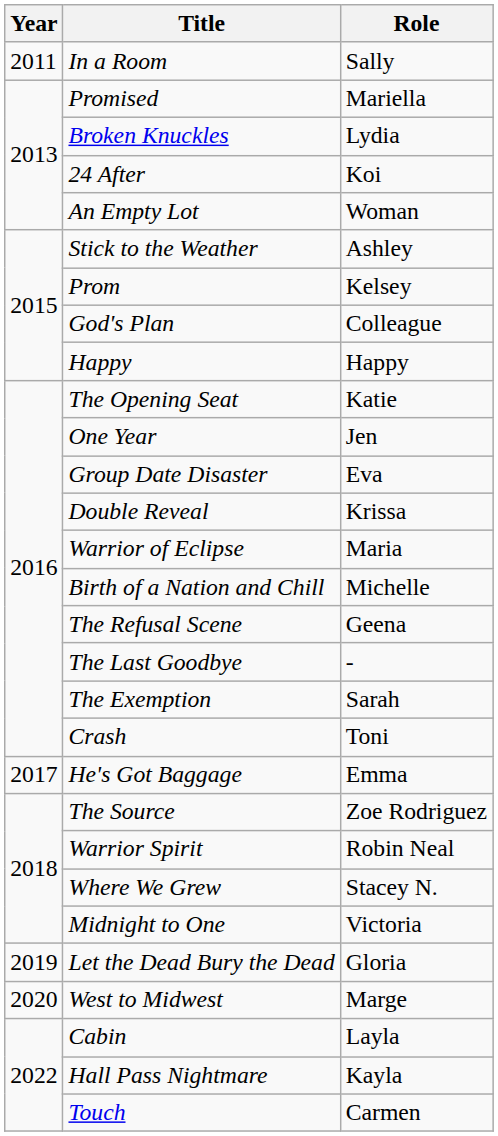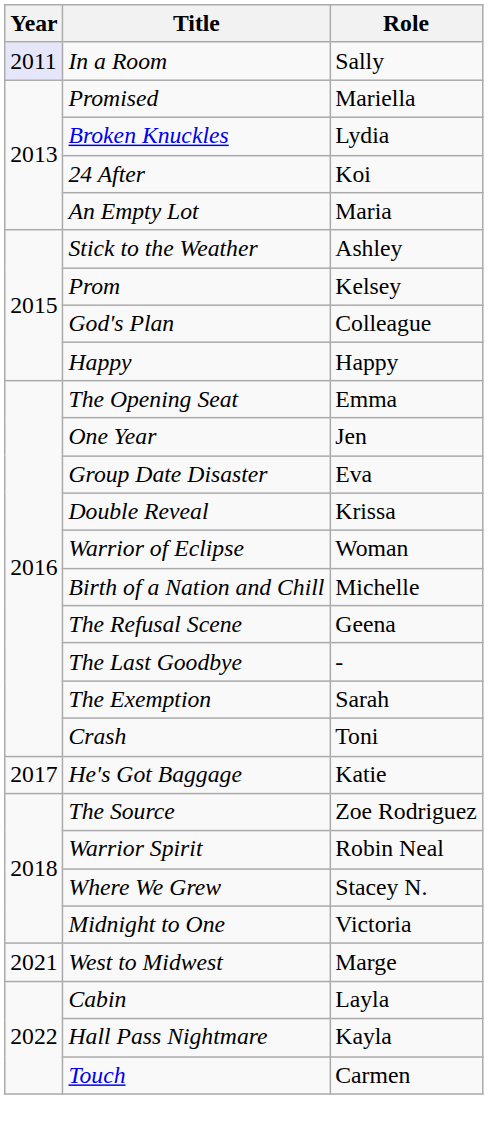In a Room | Year: no background -> lavender background
An Empty Lot | Role: Woman -> Maria
The Opening Seat | Role: Katie -> Emma
Warrior of Eclipse | Role: Maria -> Woman
He's Got Baggage | Role: Emma -> Katie
- row: 2019 | Let the Dead Bury the Dead | Gloria
West to Midwest | Year: 2020 -> 2021
